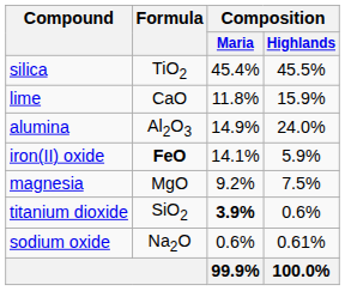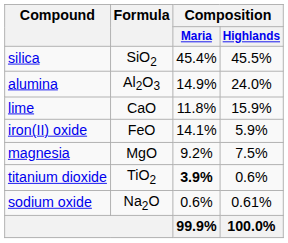silica | Formula: TiO2 -> SiO2
rows swapped: alumina <-> lime
iron(II) oxide | Formula: bold -> normal
titanium dioxide | Formula: SiO2 -> TiO2
